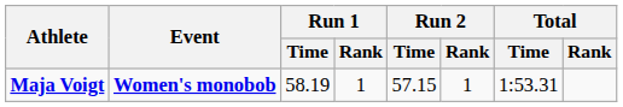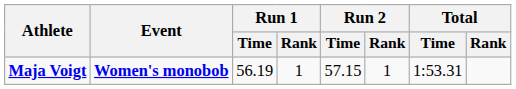Maja Voigt | Run 1 / Time: 58.19 -> 56.19
